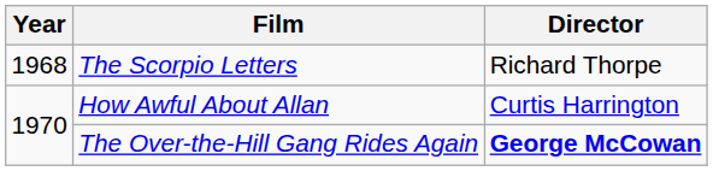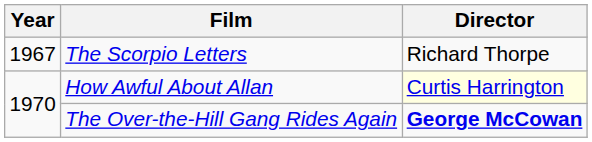The Scorpio Letters | Year: 1968 -> 1967
How Awful About Allan | Director: no background -> lightyellow background
